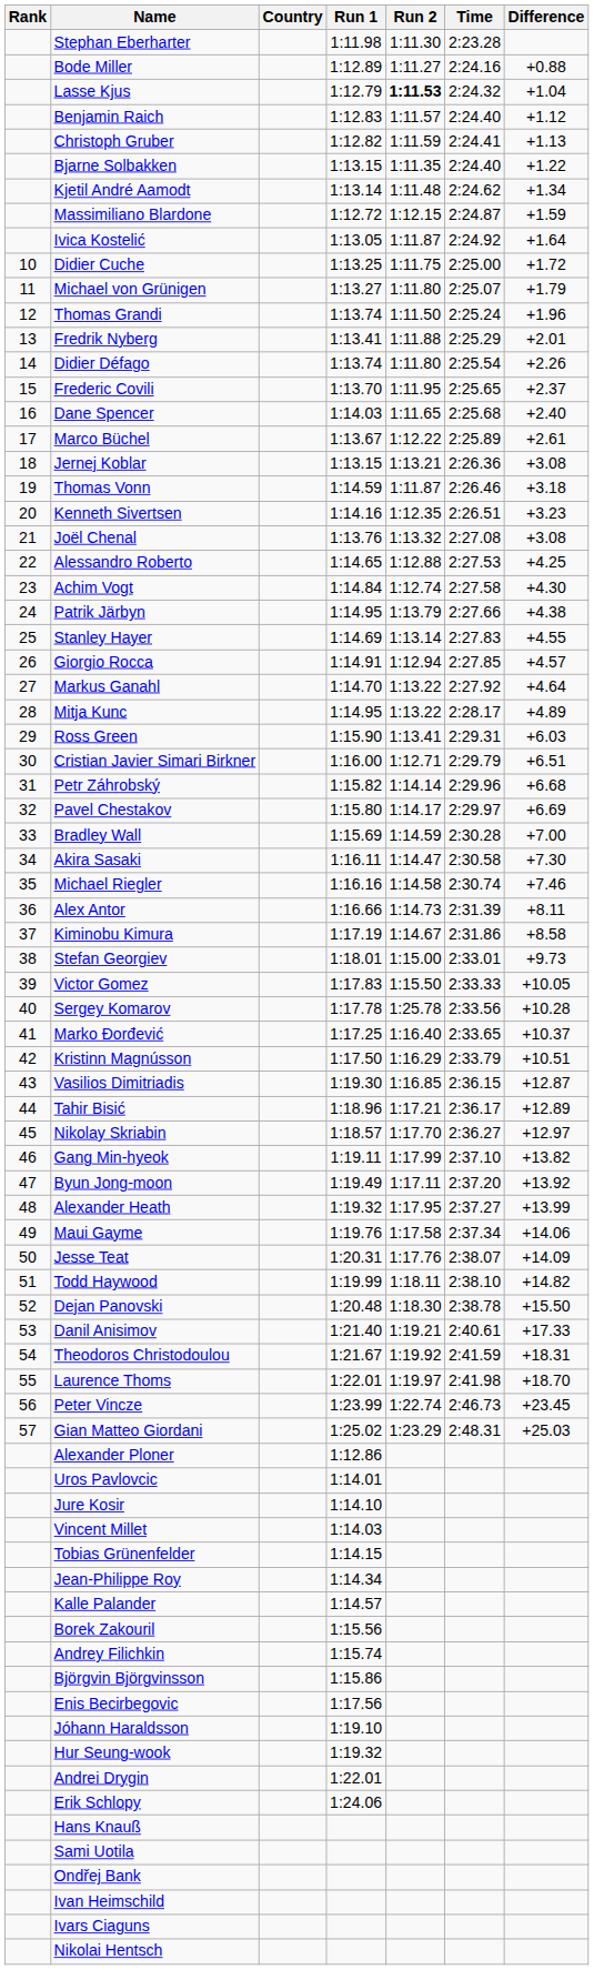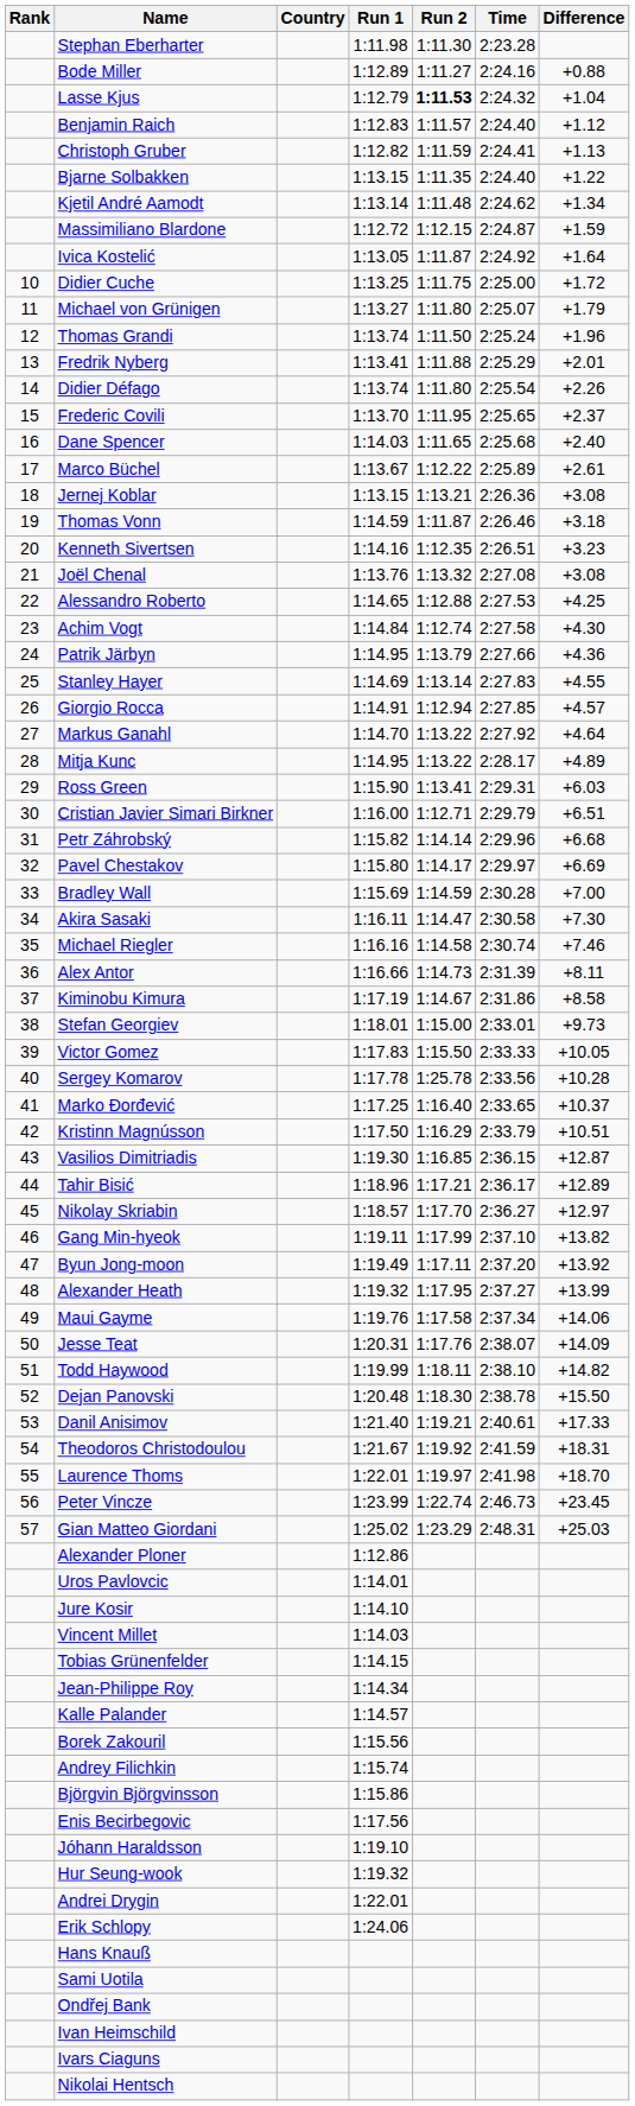Patrik Järbyn | Difference: +4.38 -> +4.36
